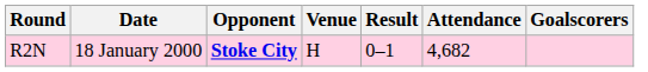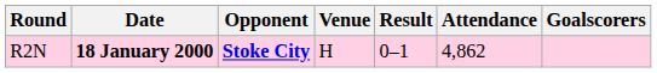R2N | Date: normal -> bold
R2N | Attendance: 4,682 -> 4,862
